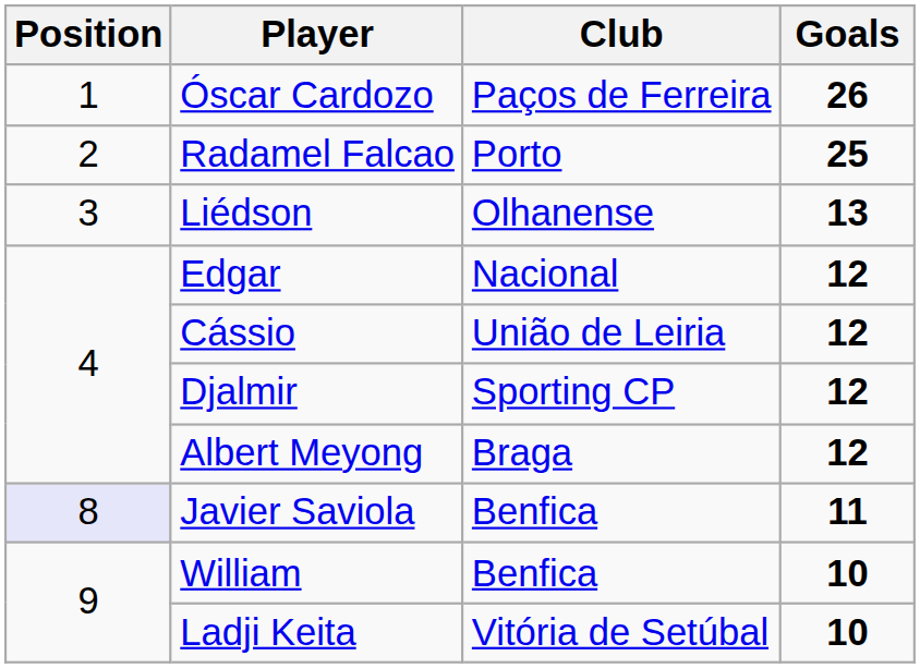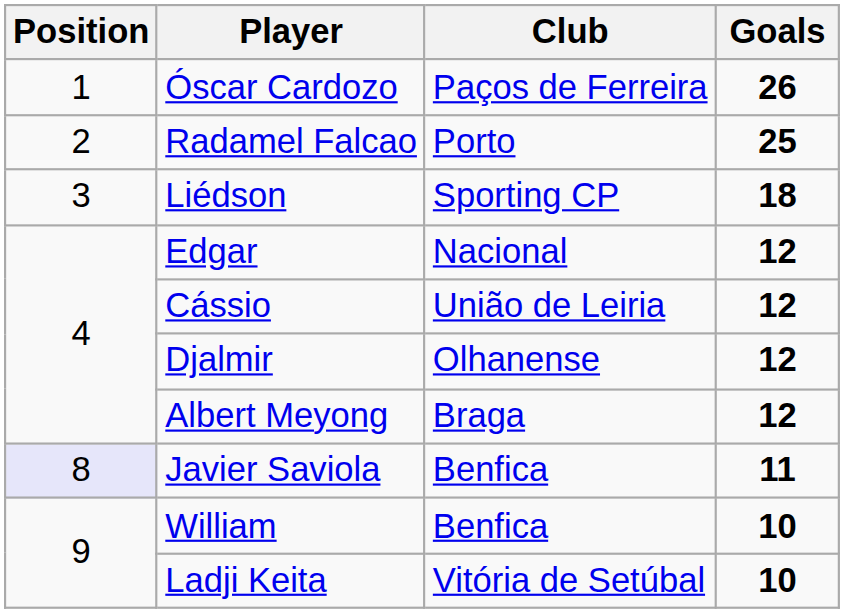Liédson | Club: Olhanense -> Sporting CP
Liédson | Goals: 13 -> 18
Djalmir | Club: Sporting CP -> Olhanense
